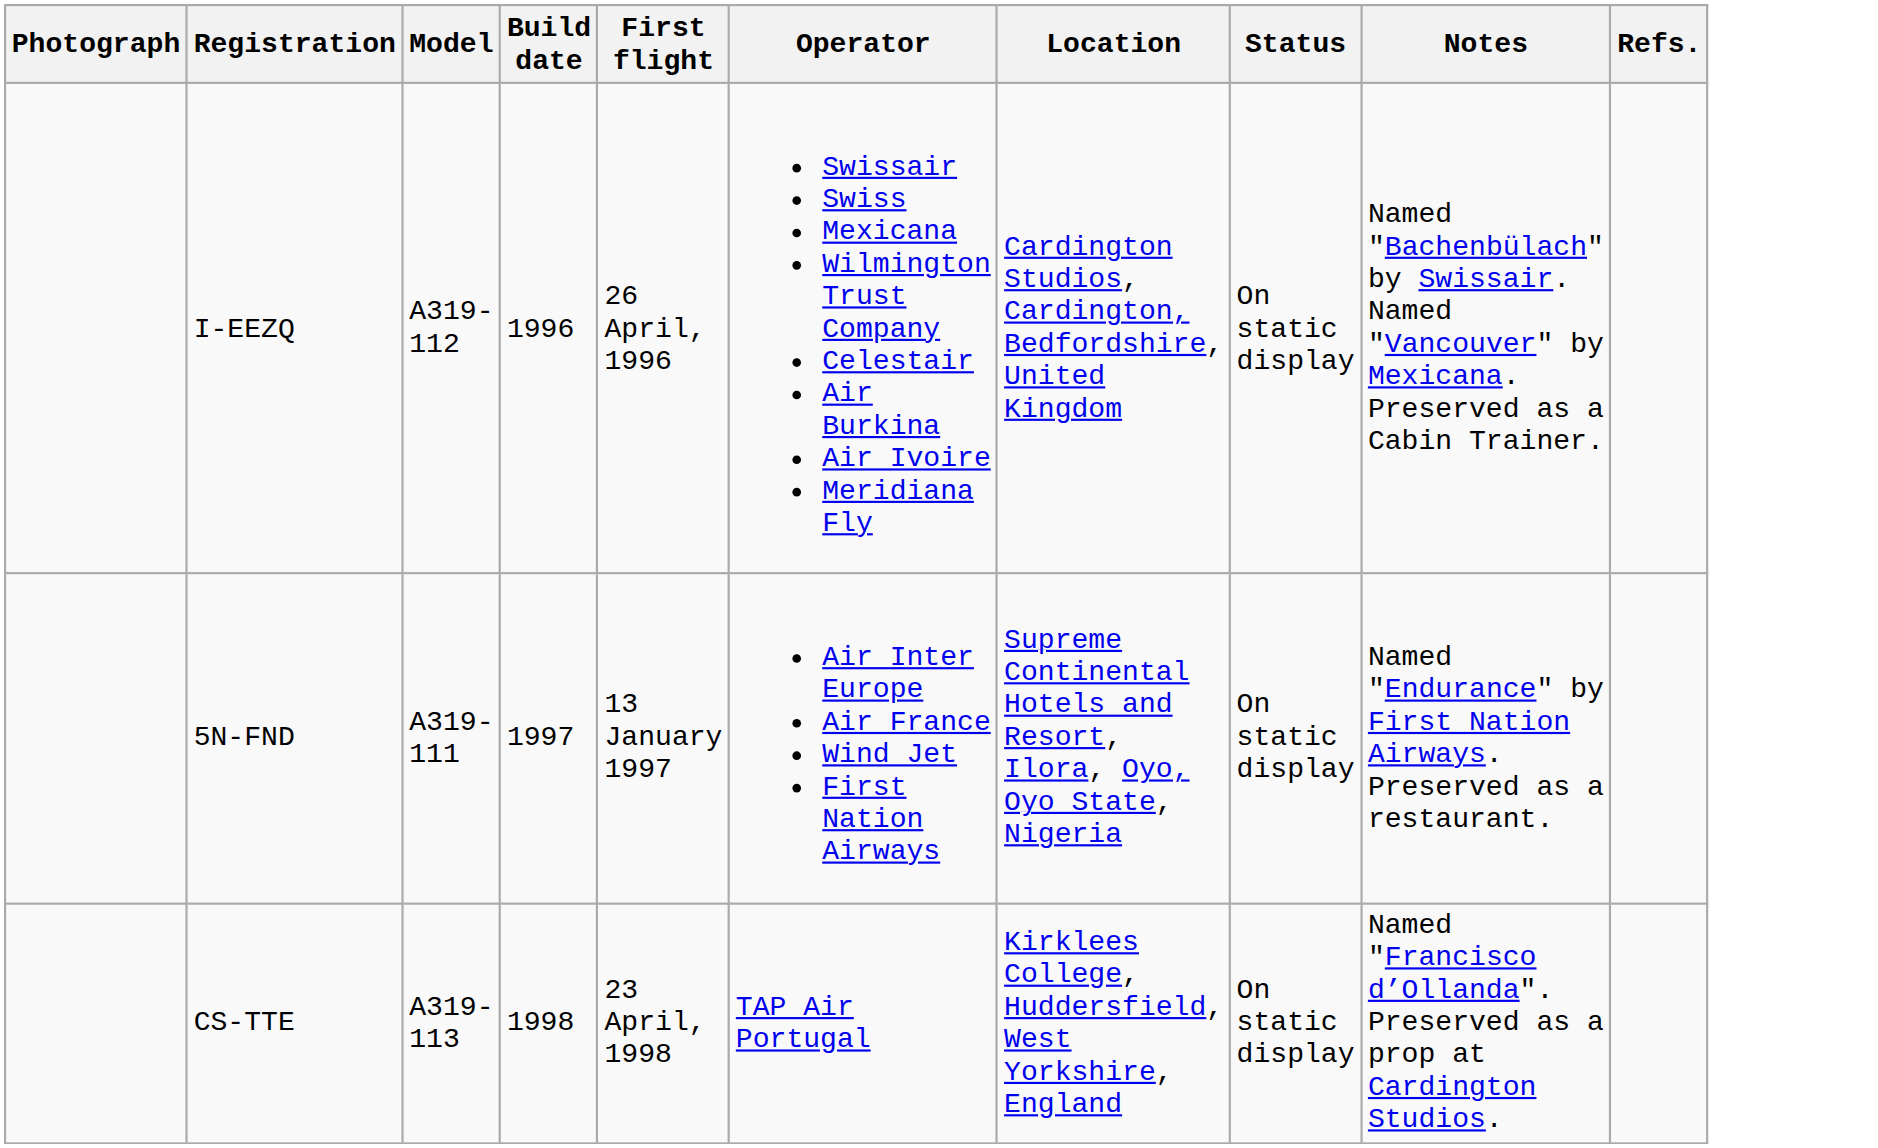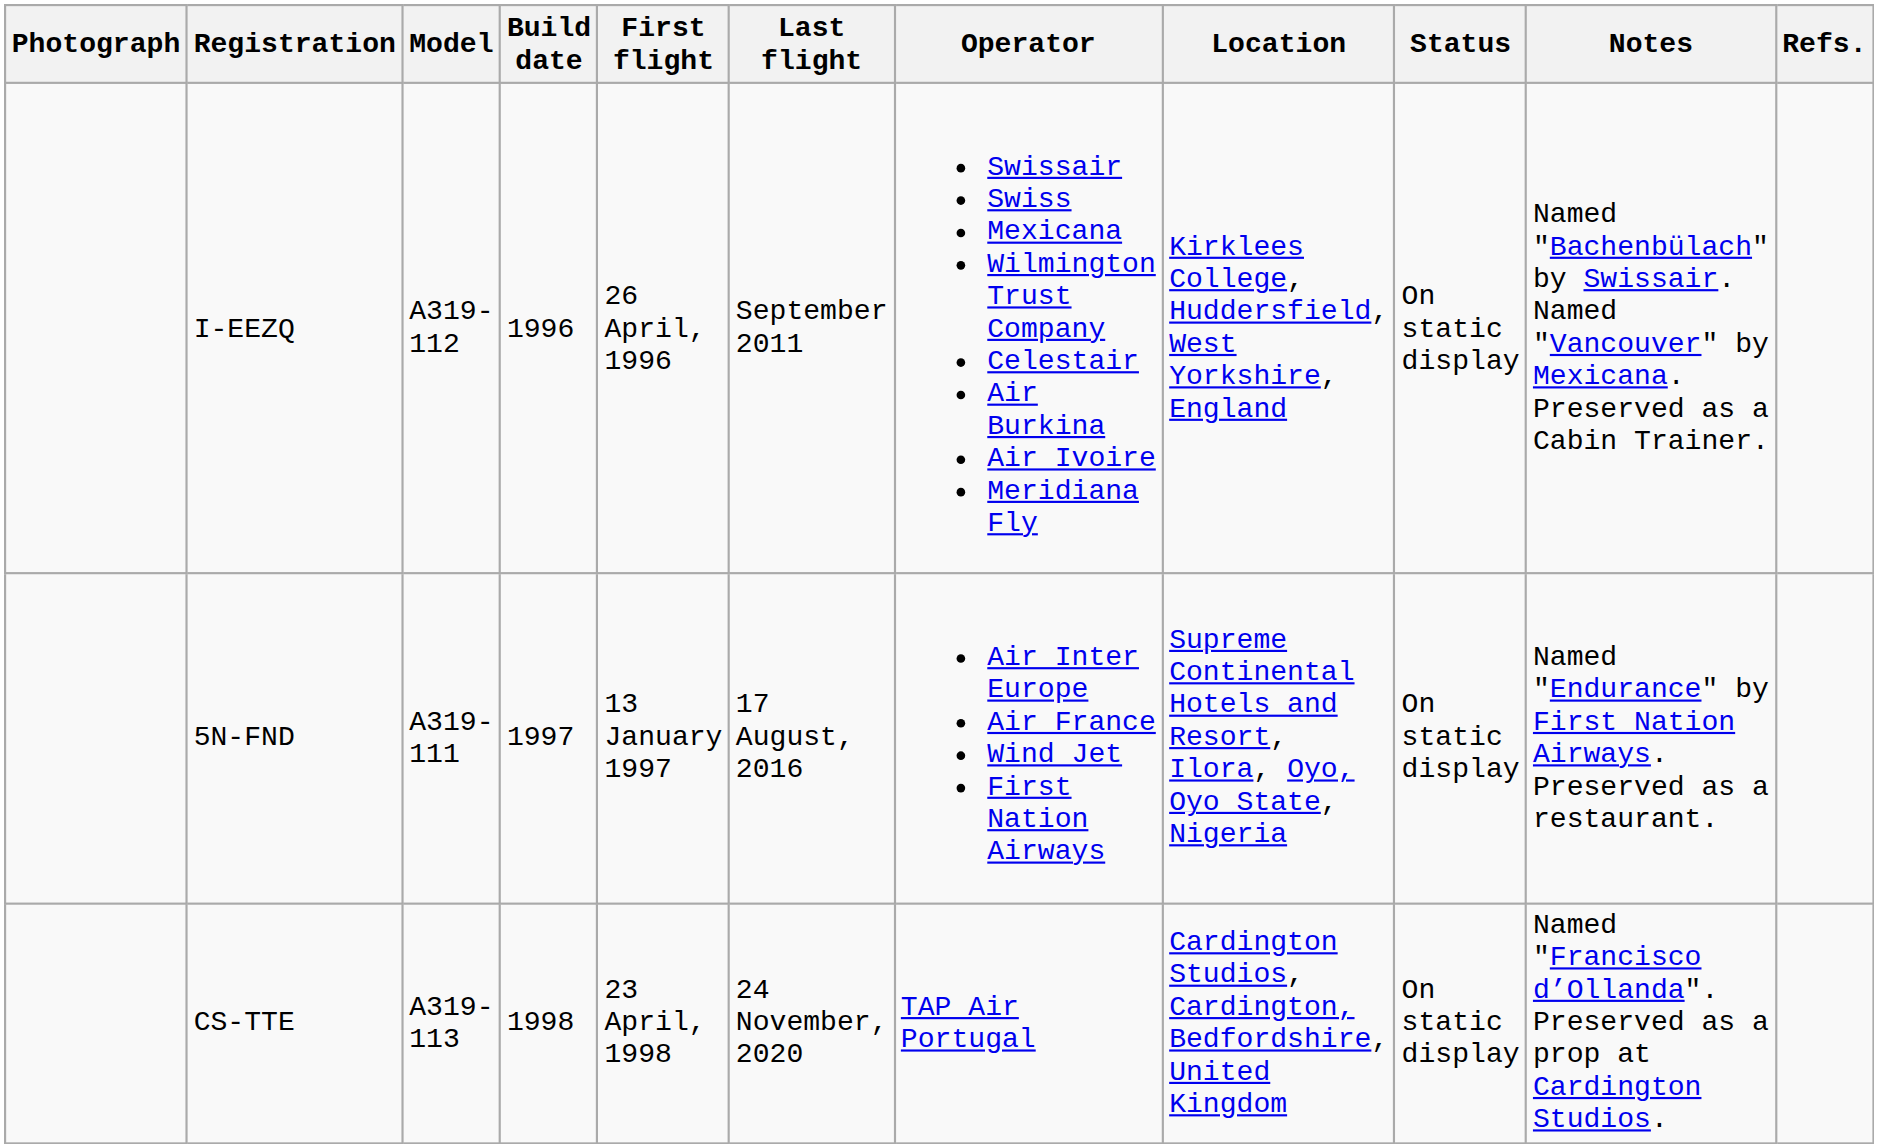+ column: Last flight | September 2011 | 17 August, 2016 | 24 November, 2020
I-EEZQ | Location: Cardington Studios, Cardington, Bedfordshire, United Kingdom -> Kirklees College, Huddersfield, West Yorkshire, England
CS-TTE | Location: Kirklees College, Huddersfield, West Yorkshire, England -> Cardington Studios, Cardington, Bedfordshire, United Kingdom
